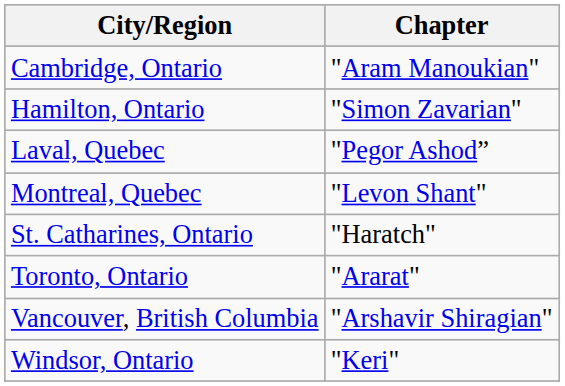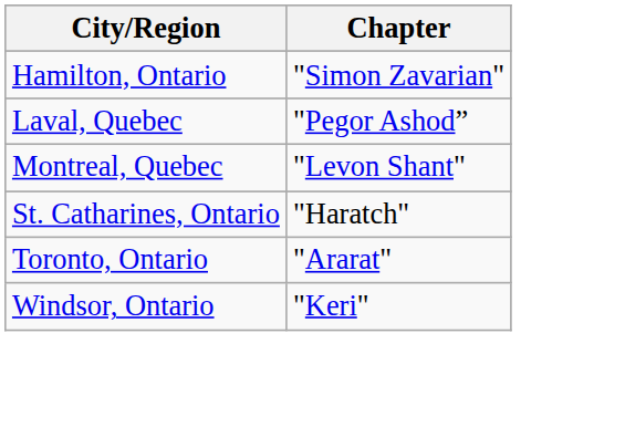- row: Cambridge, Ontario | "Aram Manoukian"
- row: Vancouver, British Columbia | "Arshavir Shiragian"
